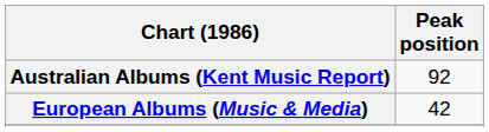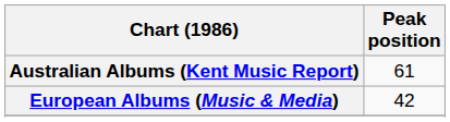Australian Albums (Kent Music Report) | Peak position: 92 -> 61
